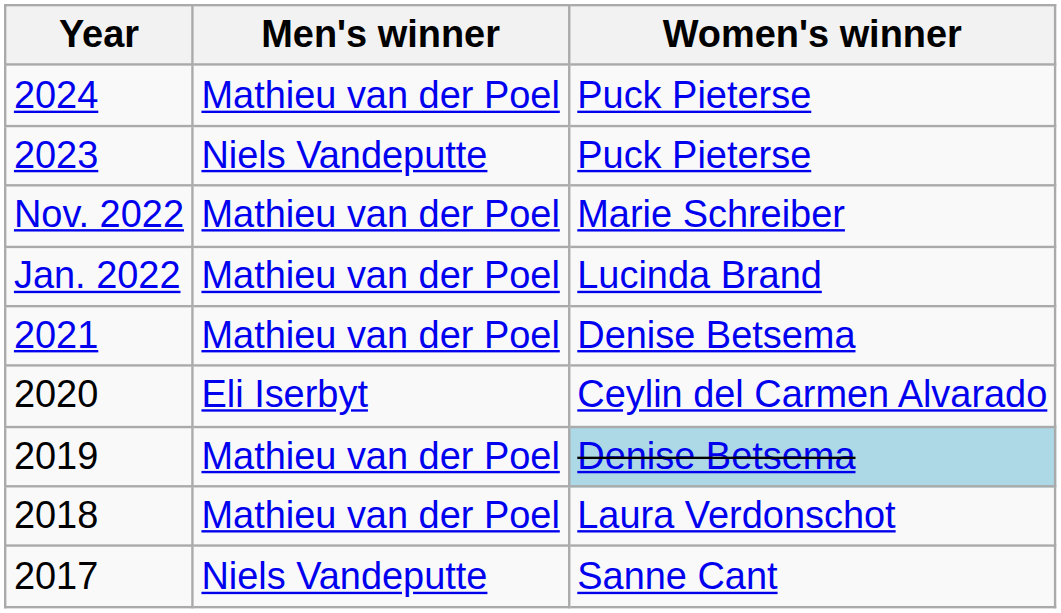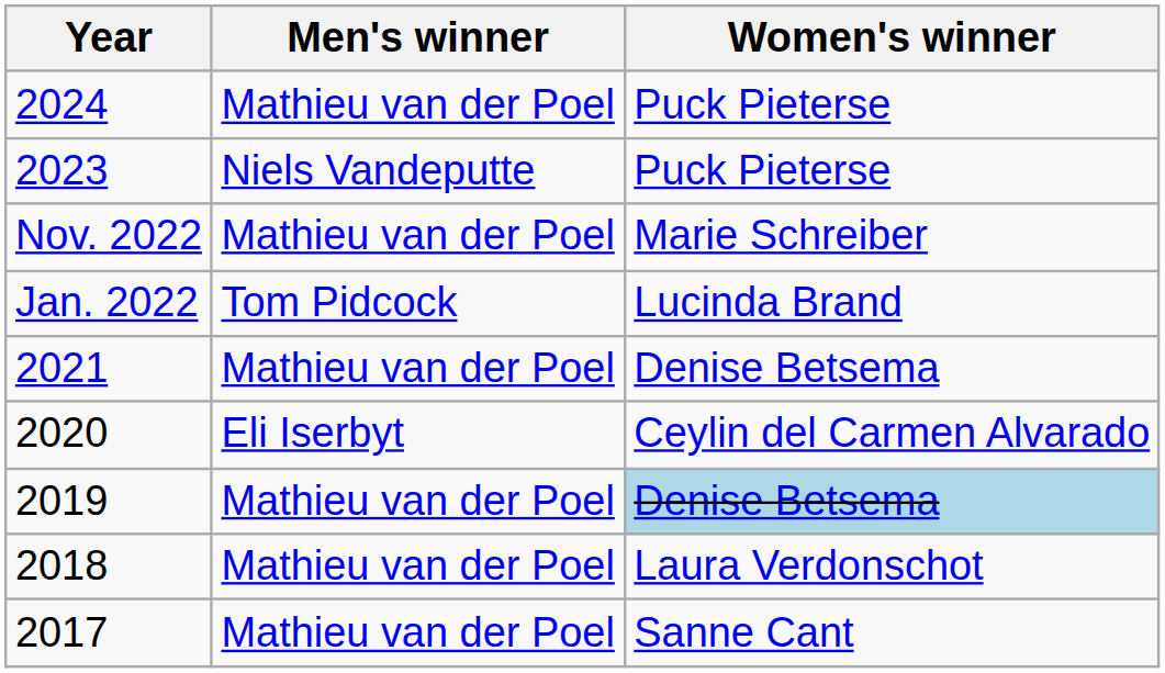Jan. 2022 | Men's winner: Mathieu van der Poel -> Tom Pidcock
2017 | Men's winner: Niels Vandeputte -> Mathieu van der Poel
